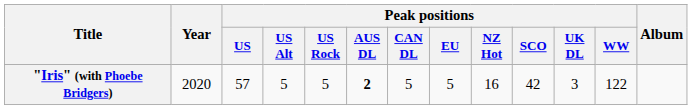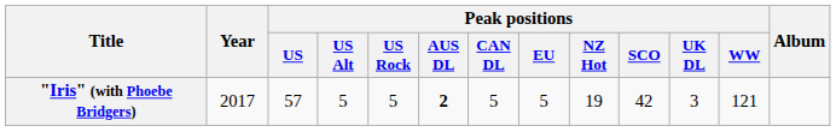"Iris" (with Phoebe Bridgers) | Year: 2020 -> 2017
"Iris" (with Phoebe Bridgers) | Peak positions / NZ Hot: 16 -> 19
"Iris" (with Phoebe Bridgers) | Peak positions / WW: 122 -> 121
